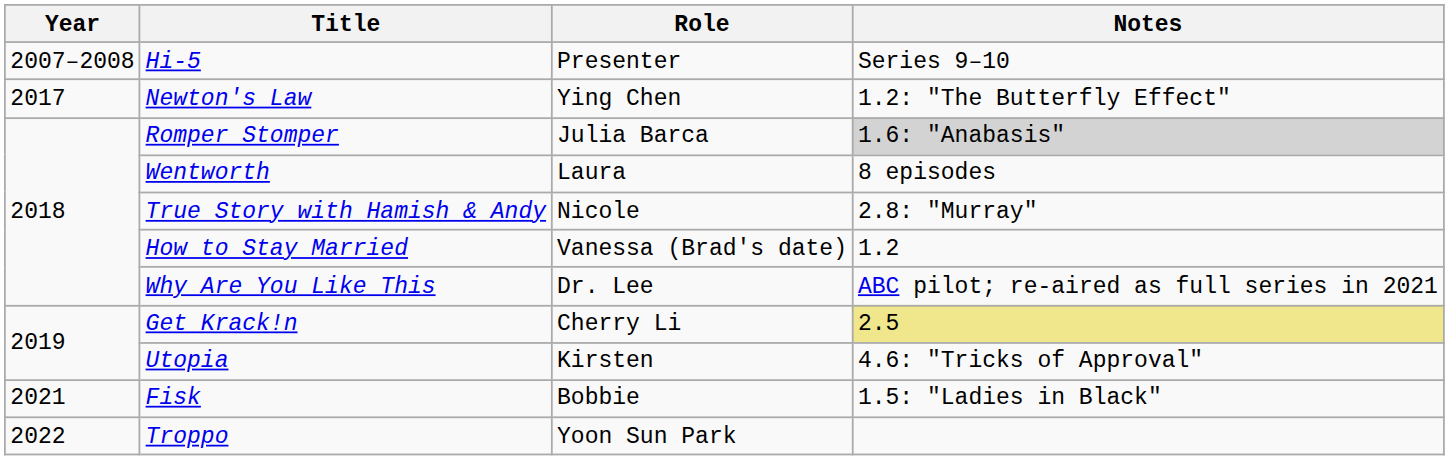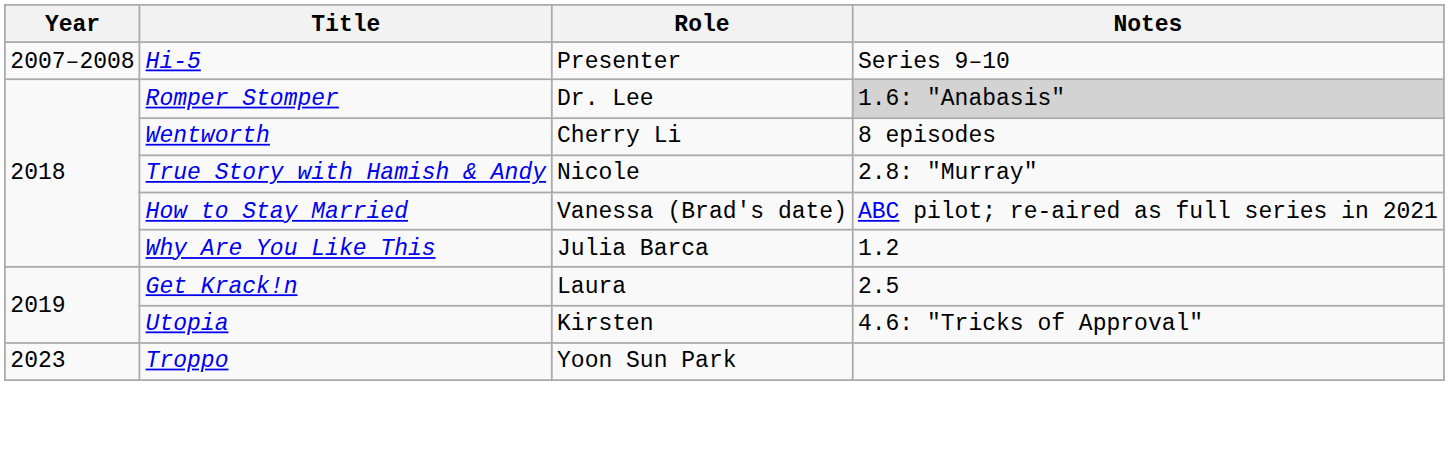- row: 2017 | Newton's Law | Ying Chen | 1.2: "The Butterfly Effect"
Romper Stomper | Role: Julia Barca -> Dr. Lee
Wentworth | Role: Laura -> Cherry Li
How to Stay Married | Notes: 1.2 -> ABC pilot; re-aired as full series in 2021
Why Are You Like This | Role: Dr. Lee -> Julia Barca
Why Are You Like This | Notes: ABC pilot; re-aired as full series in 2021 -> 1.2
Get Krack!n | Role: Cherry Li -> Laura
Get Krack!n | Notes: khaki background -> no background
- row: 2021 | Fisk | Bobbie | 1.5: "Ladies in Black"
Troppo | Year: 2022 -> 2023
